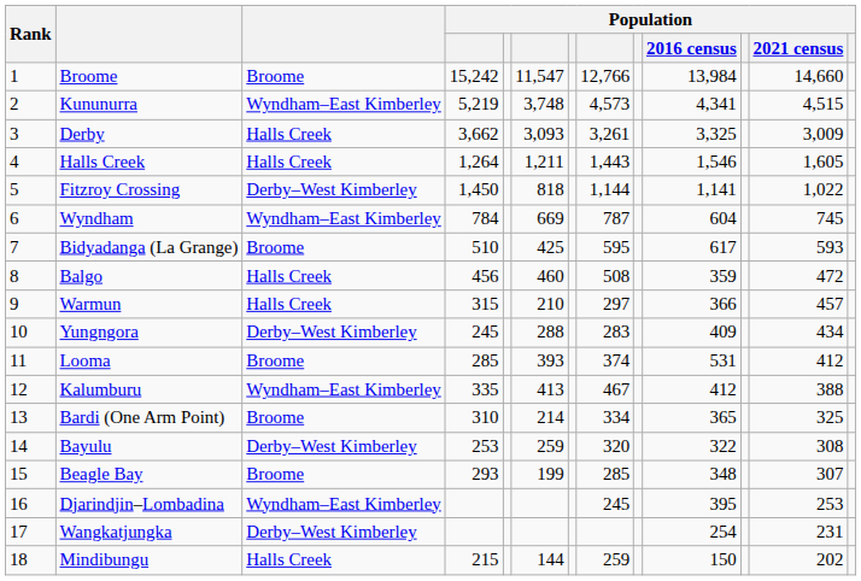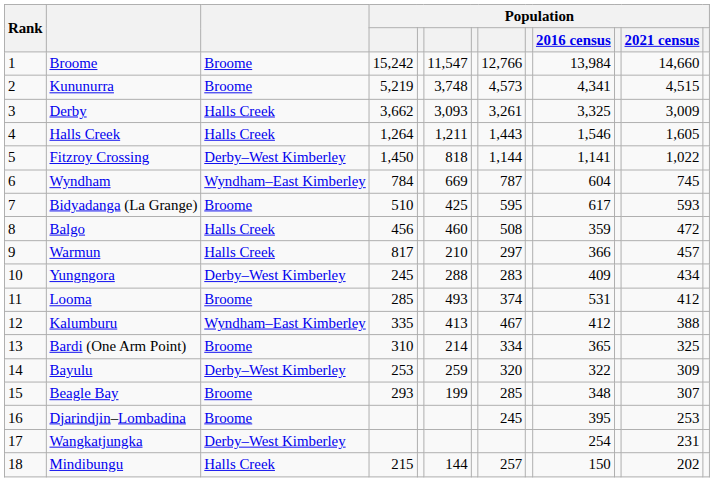Kununurra | column 3: Wyndham–East Kimberley -> Broome
Warmun | column 4: 315 -> 817
Looma | column 6: 393 -> 493
Bayulu | Population / 2021 census: 308 -> 309
Djarindjin–Lombadina | column 3: Wyndham–East Kimberley -> Broome
Mindibungu | column 8: 259 -> 257
